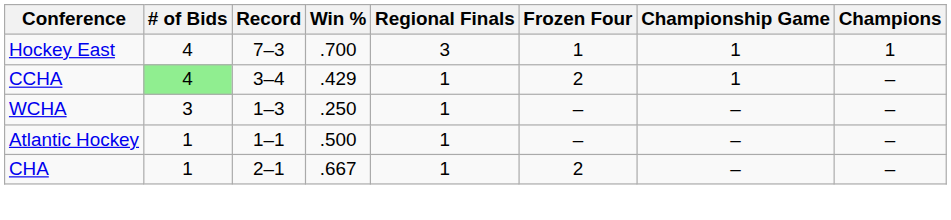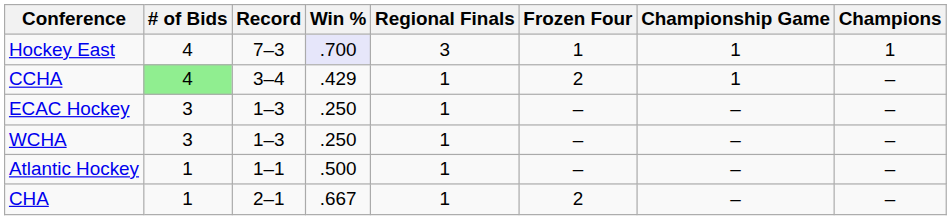Hockey East | Win %: no background -> lavender background
+ row: ECAC Hockey | 3 | 1–3 | .250 | 1 | – | – | –
